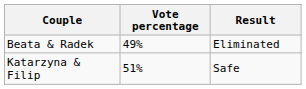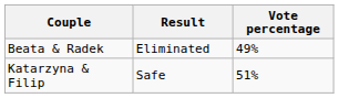columns swapped: Vote percentage <-> Result
